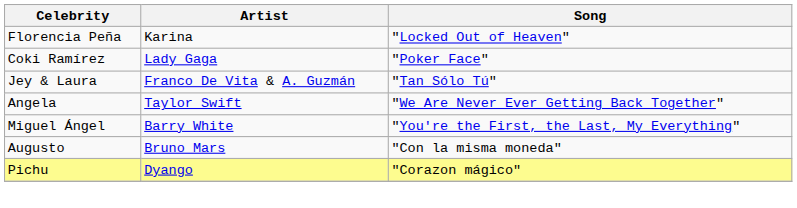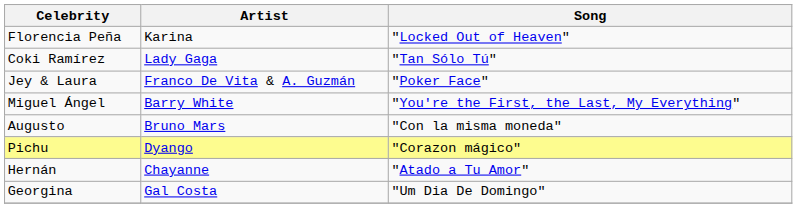Coki Ramírez | Song: "Poker Face" -> "Tan Sólo Tú"
Jey & Laura | Song: "Tan Sólo Tú" -> "Poker Face"
- row: Angela | Taylor Swift | "We Are Never Ever Getting Back Together"
+ row: Hernán | Chayanne | "Atado a Tu Amor"
+ row: Georgina | Gal Costa | "Um Dia De Domingo"
